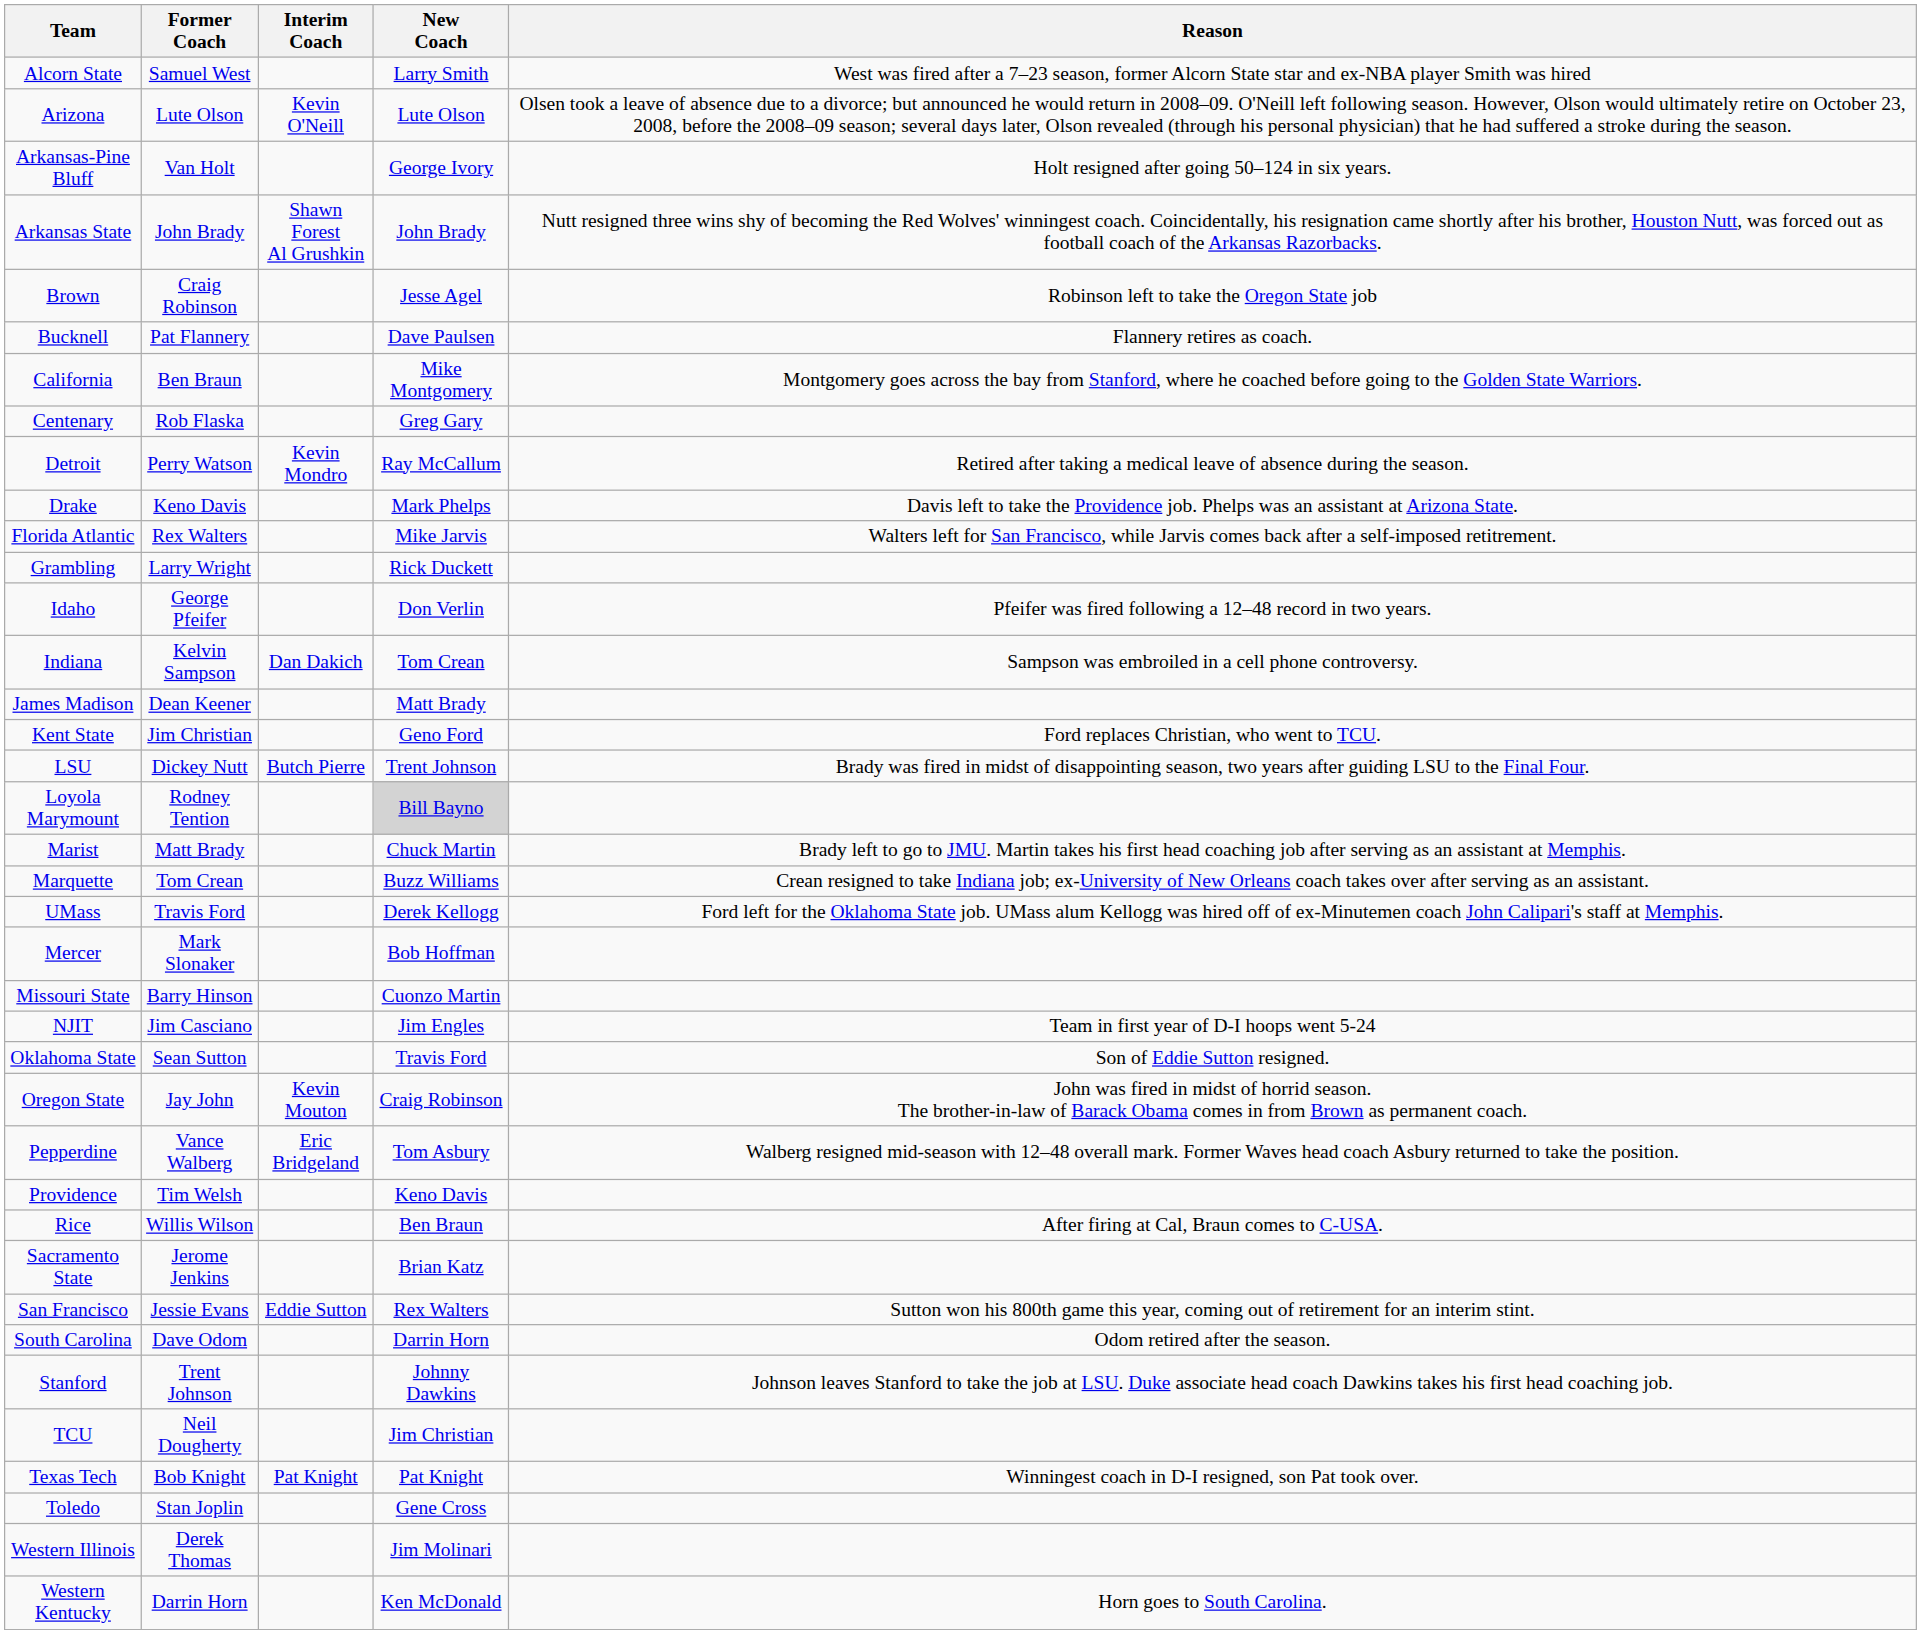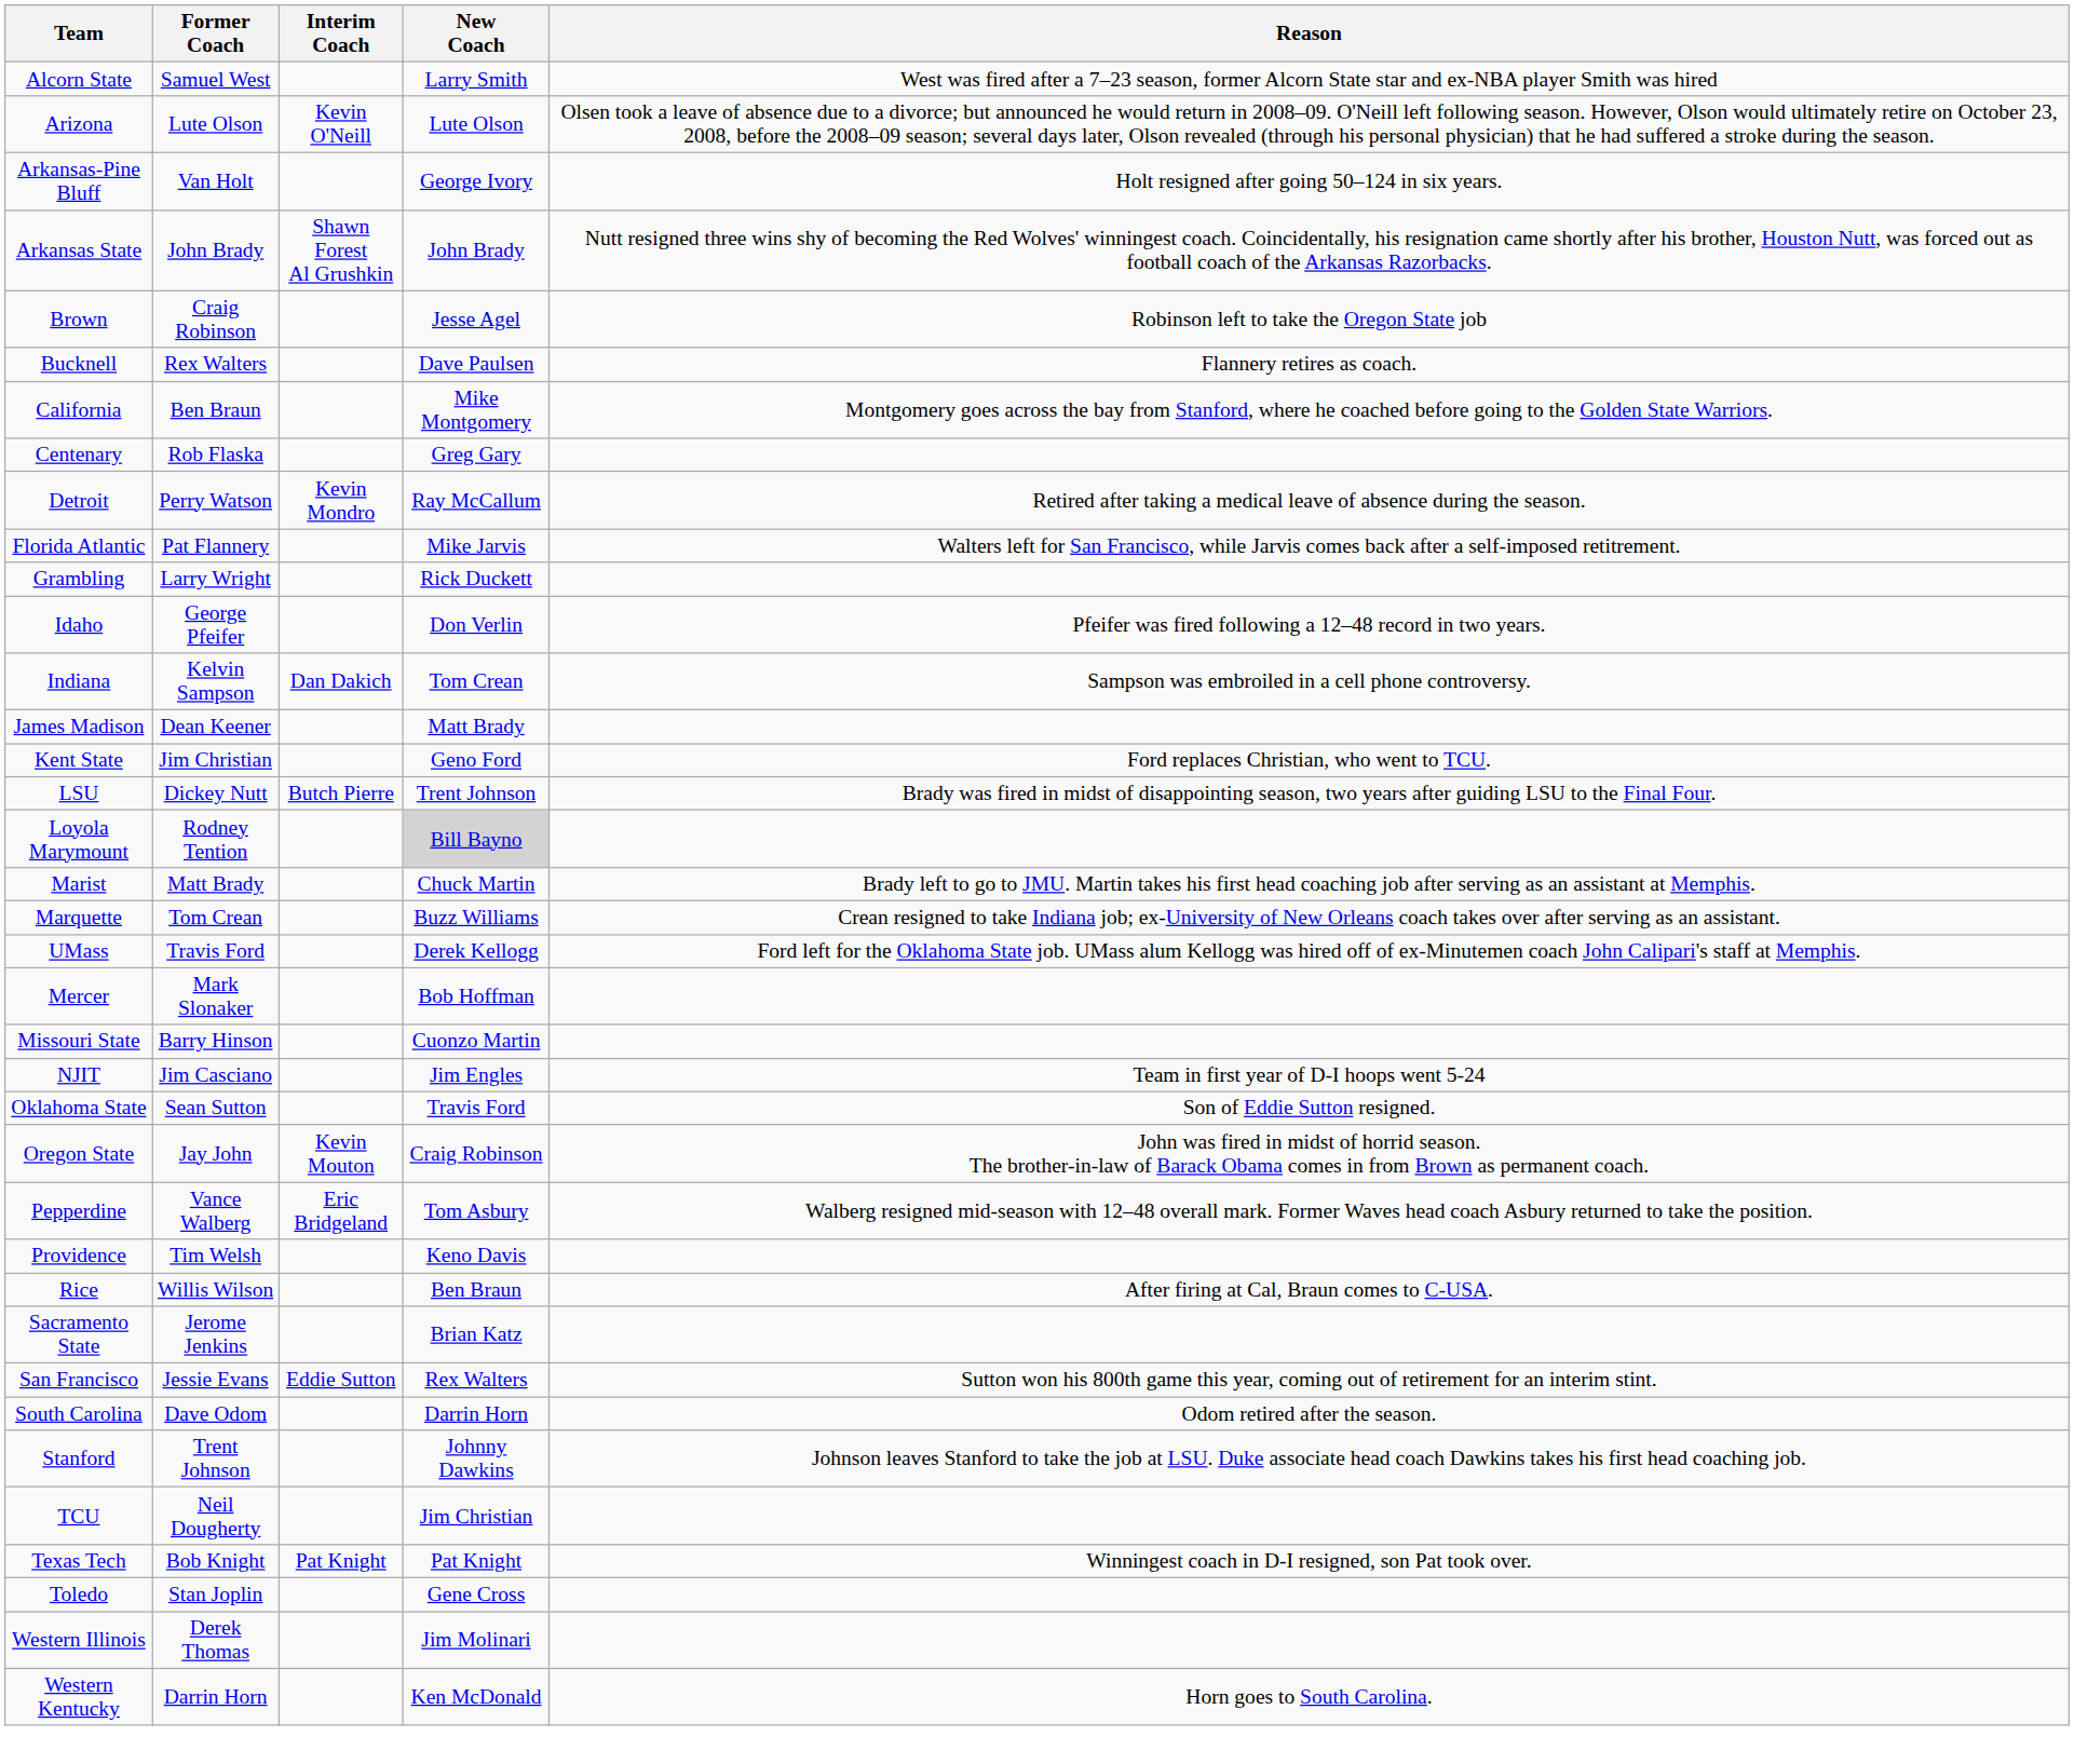Bucknell | Former Coach: Pat Flannery -> Rex Walters
- row: Drake | Keno Davis | Mark Phelps | Davis left to take the Providence job. Phelps was an assistant at Arizona State.
Florida Atlantic | Former Coach: Rex Walters -> Pat Flannery
